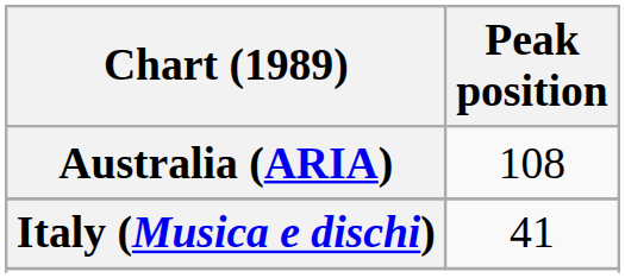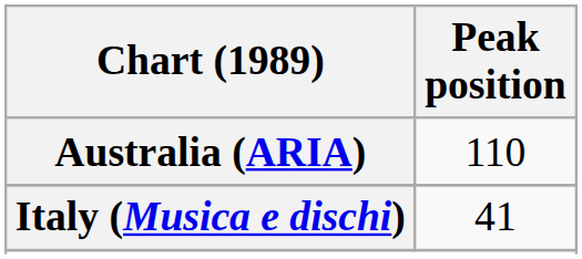Australia (ARIA) | Peak position: 108 -> 110
